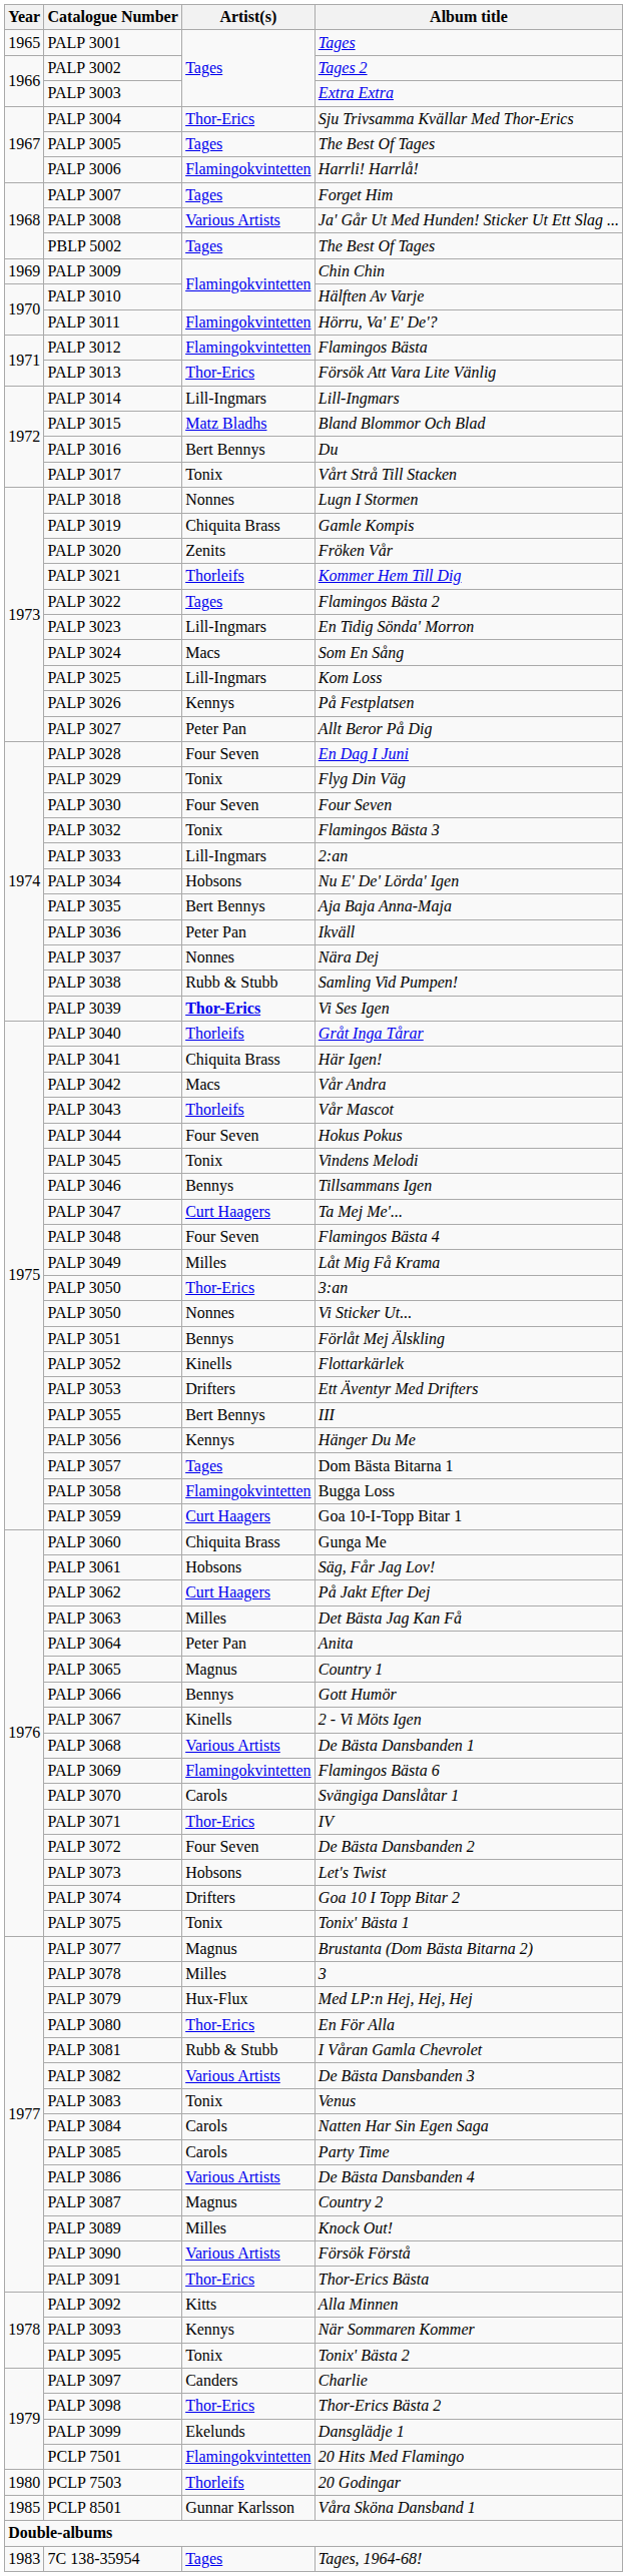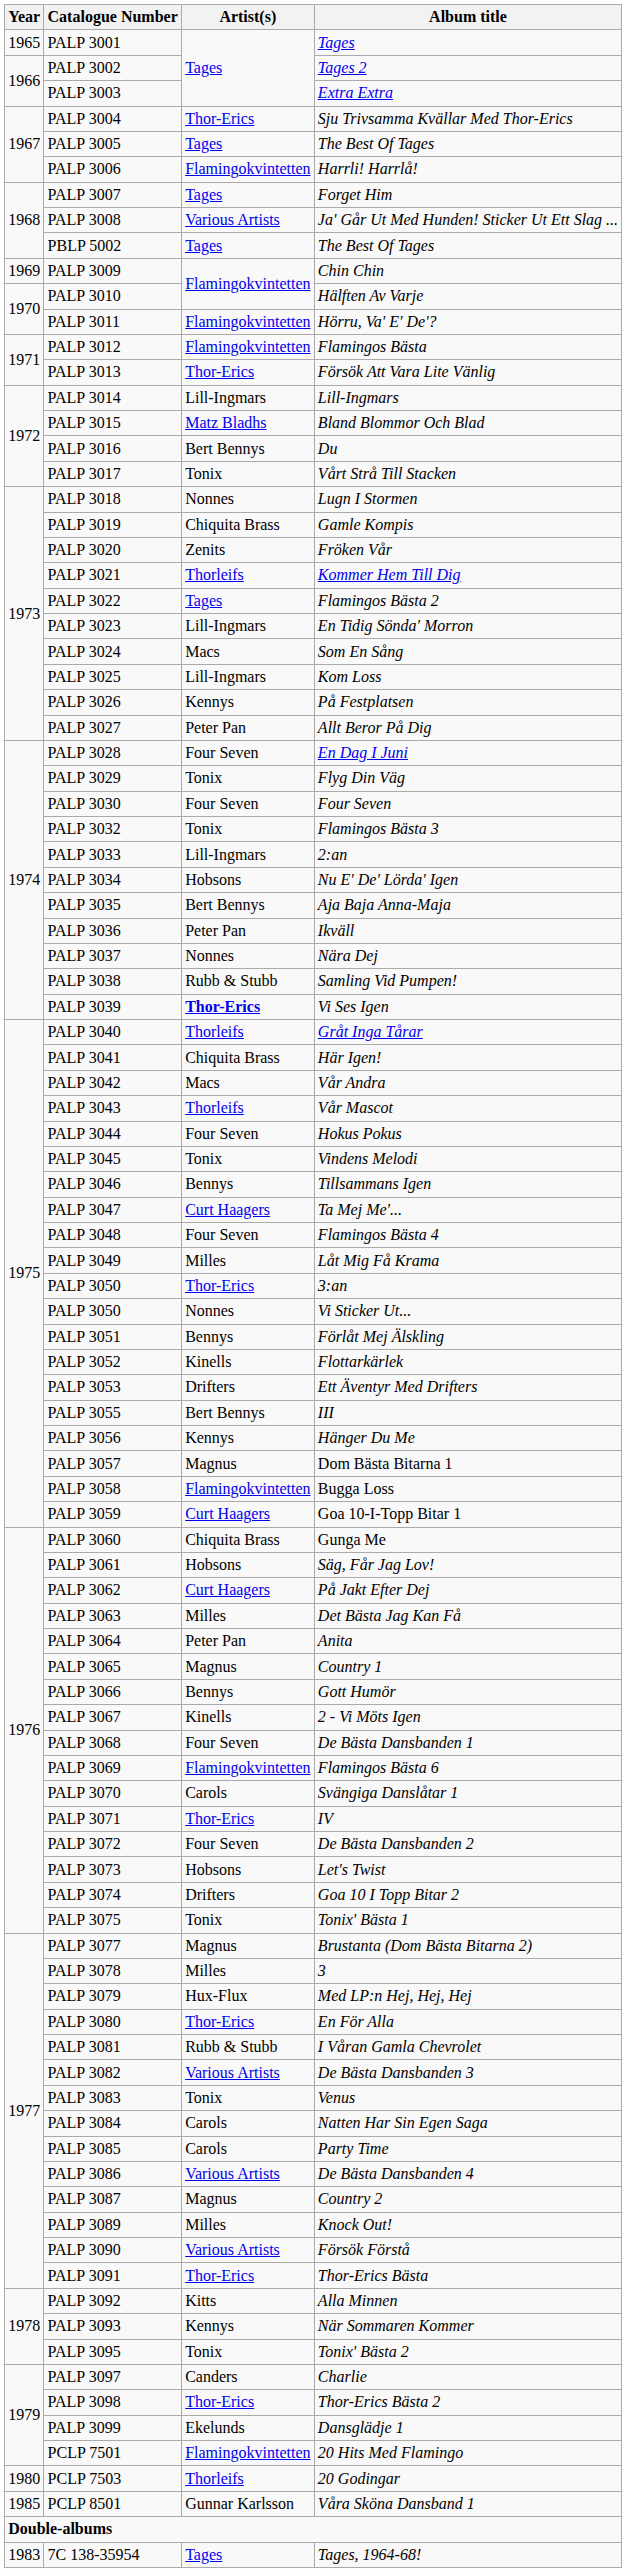PALP 3057 | Artist(s): Tages -> Magnus
PALP 3068 | Artist(s): Various Artists -> Four Seven
